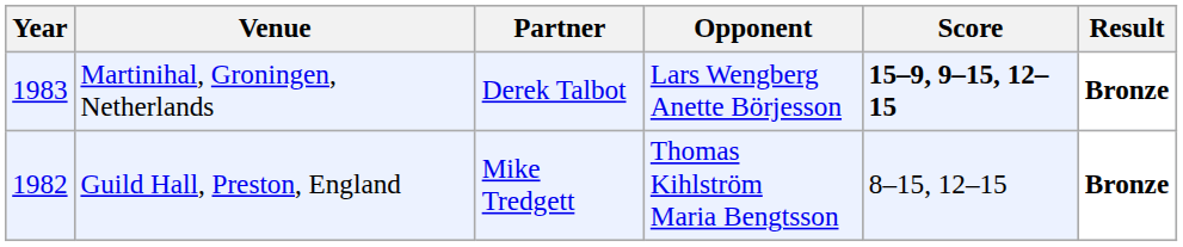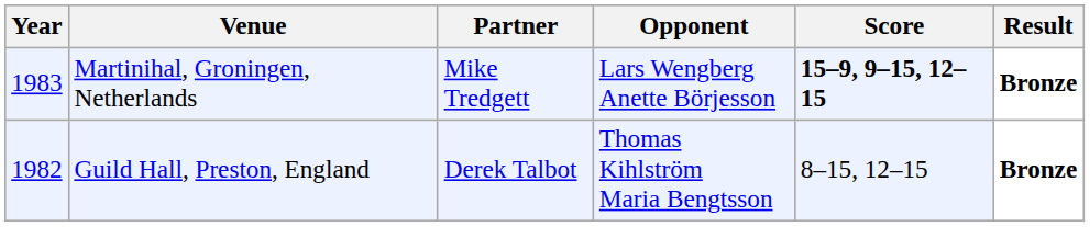Martinihal, Groningen, Netherlands | Partner: Derek Talbot -> Mike Tredgett
Guild Hall, Preston, England | Partner: Mike Tredgett -> Derek Talbot
